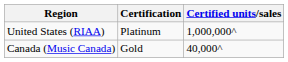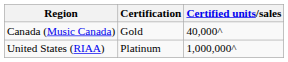rows swapped: Canada (Music Canada) <-> United States (RIAA)
